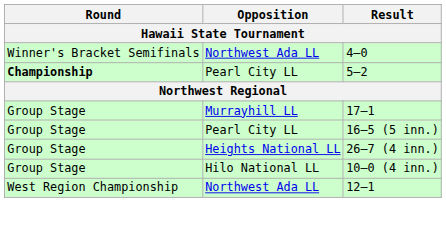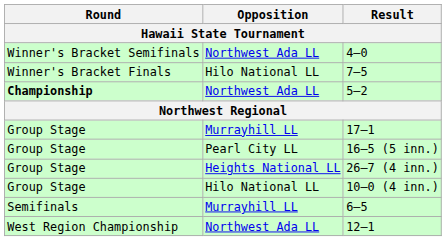+ row: Winner's Bracket Finals | Hilo National LL | 7–5
5–2 | Opposition: Pearl City LL -> Northwest Ada LL
+ row: Semifinals | Murrayhill LL | 6–5
